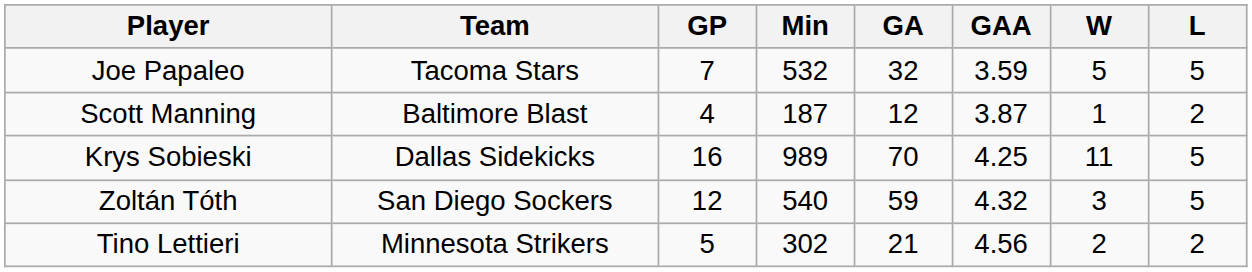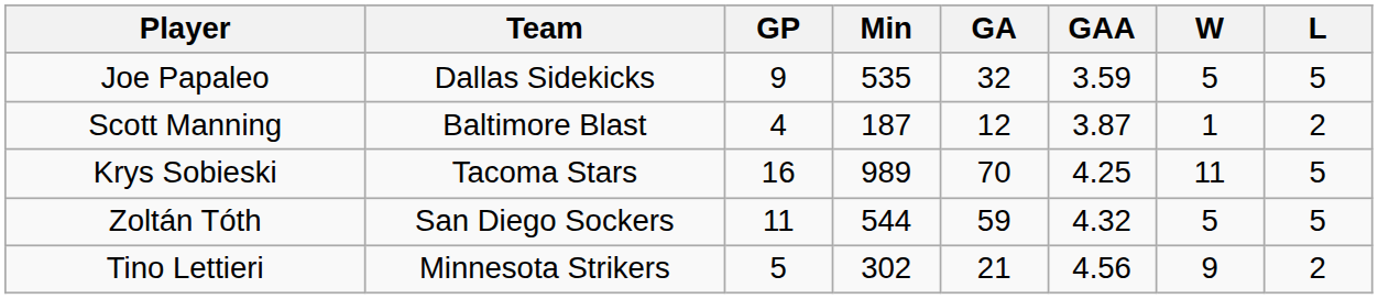Joe Papaleo | Team: Tacoma Stars -> Dallas Sidekicks
Joe Papaleo | GP: 7 -> 9
Joe Papaleo | Min: 532 -> 535
Krys Sobieski | Team: Dallas Sidekicks -> Tacoma Stars
Zoltán Tóth | GP: 12 -> 11
Zoltán Tóth | Min: 540 -> 544
Zoltán Tóth | W: 3 -> 5
Tino Lettieri | W: 2 -> 9
